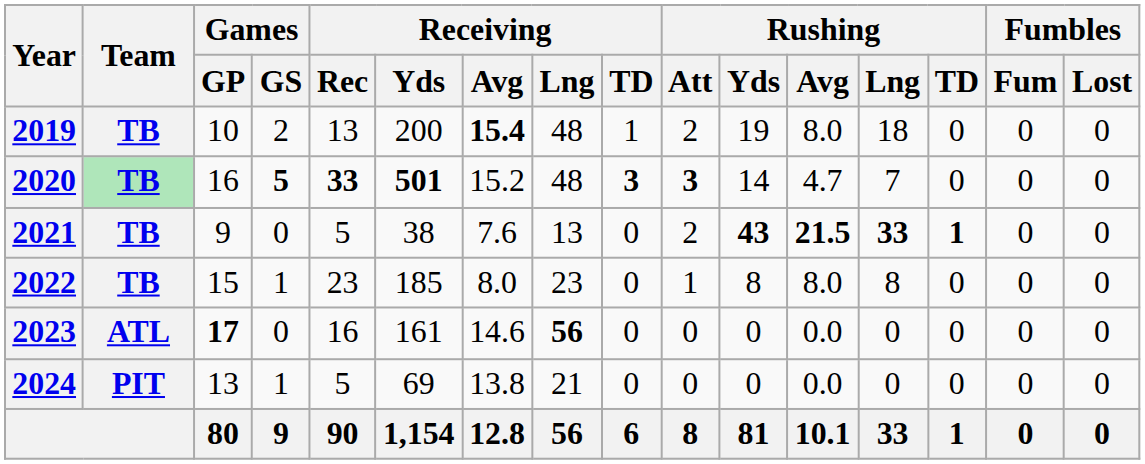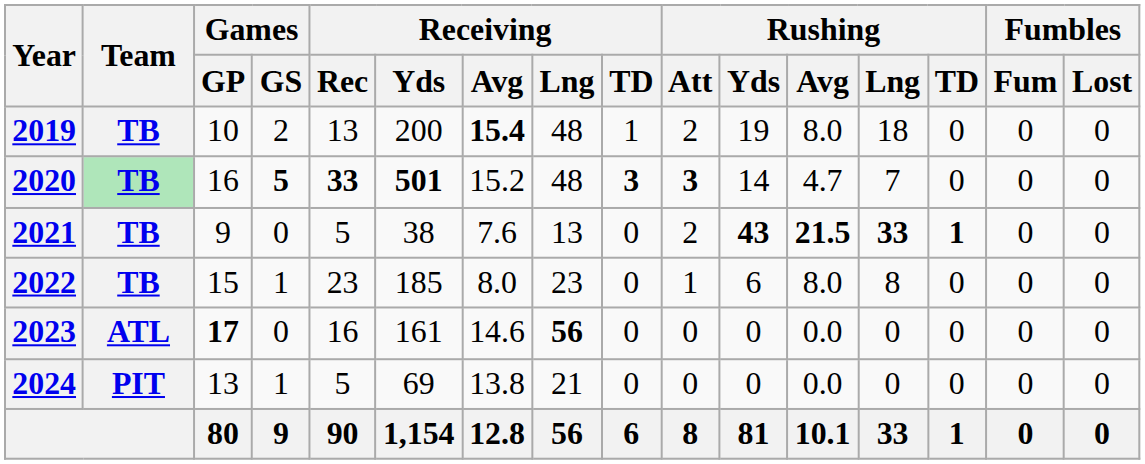2022 | Rushing / Yds: 8 -> 6
